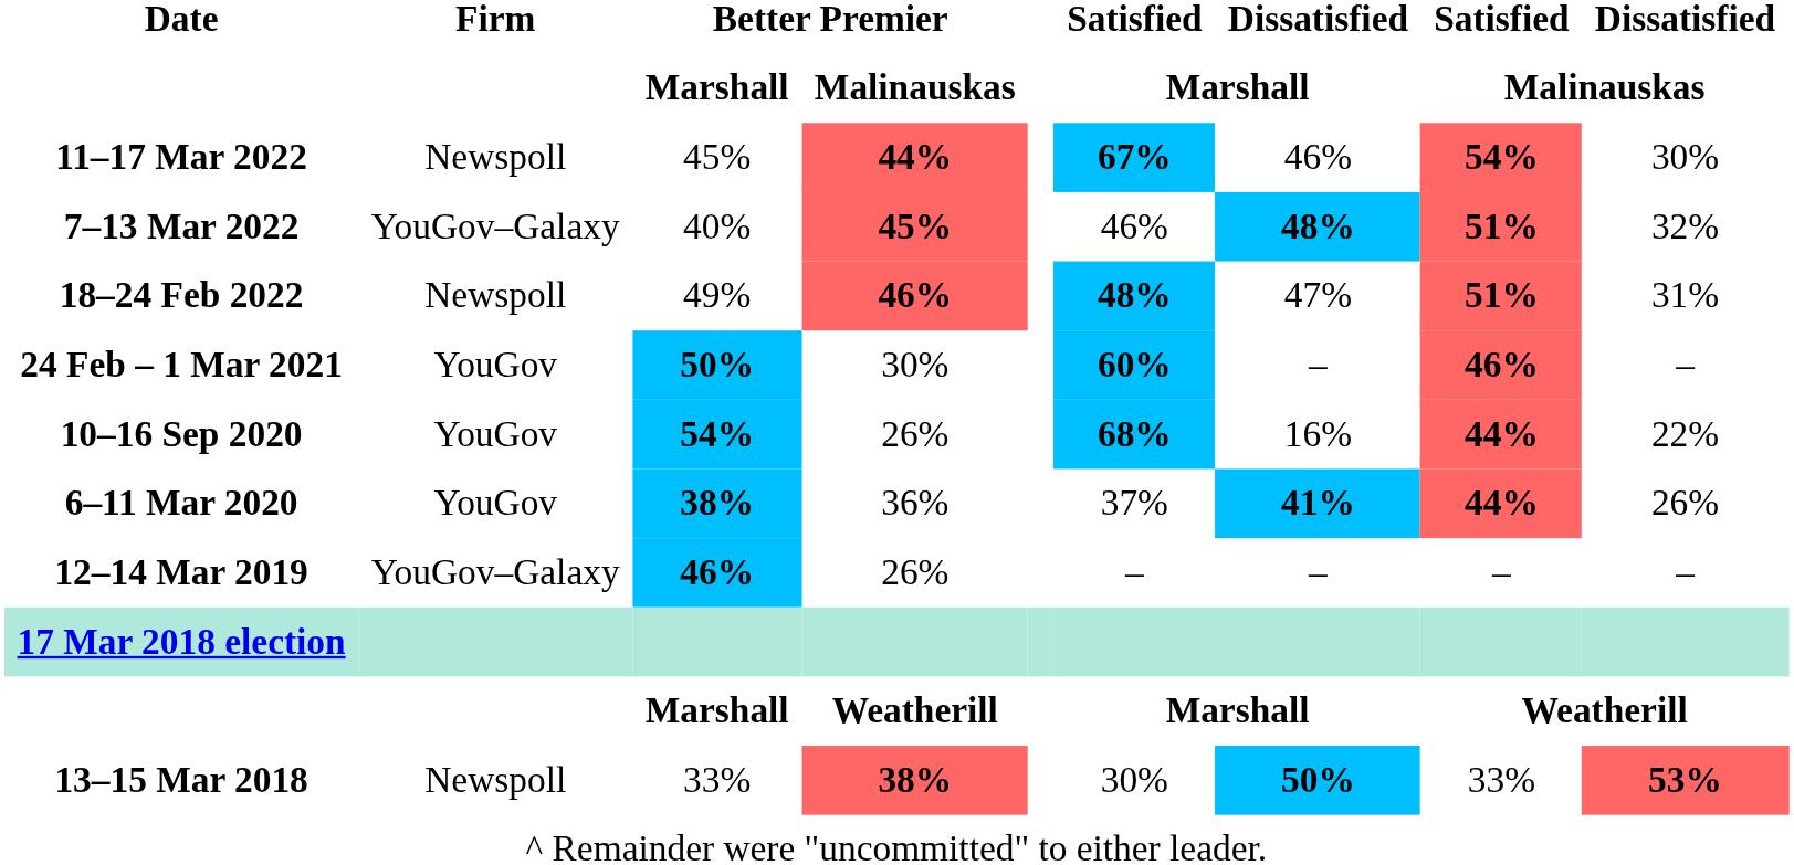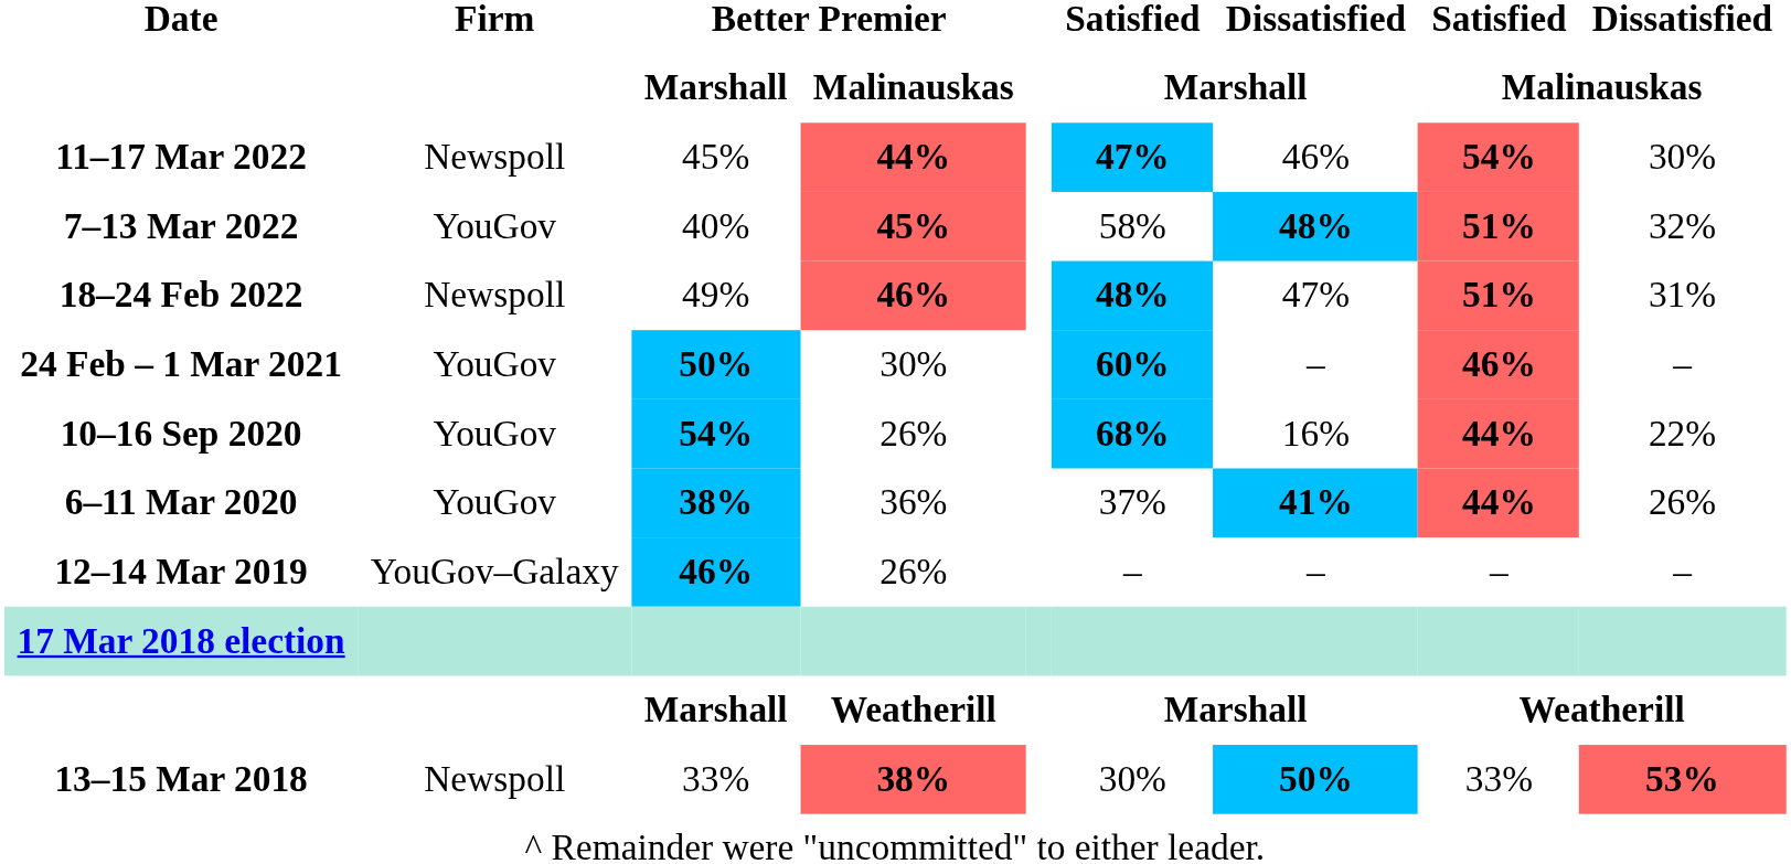11–17 Mar 2022 | Satisfied / Marshall: 67% -> 47%
7–13 Mar 2022 | Firm: YouGov–Galaxy -> YouGov
7–13 Mar 2022 | Satisfied / Marshall: 46% -> 58%
